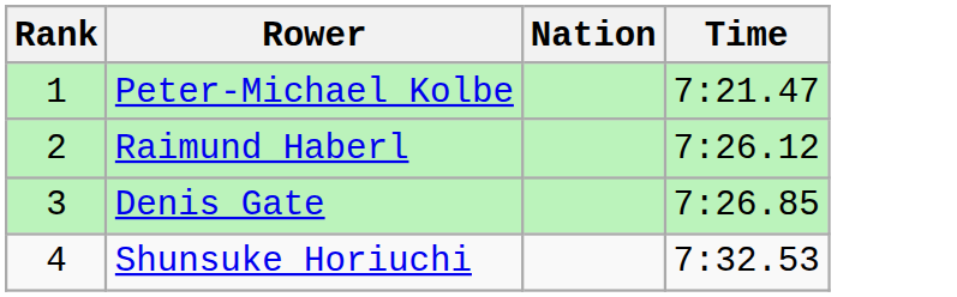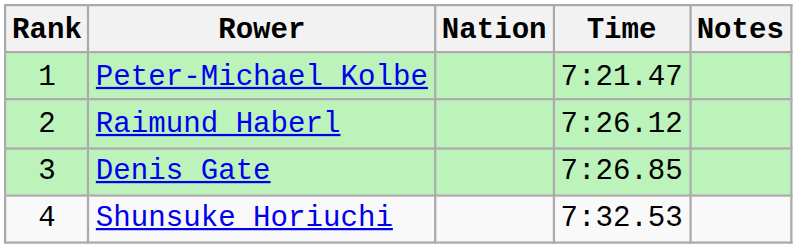+ column: Notes
